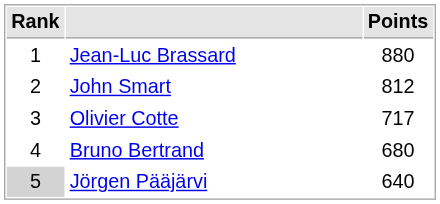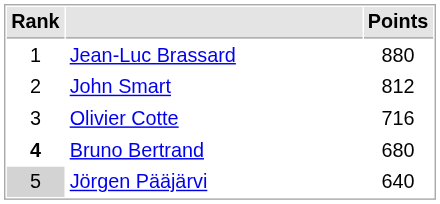Olivier Cotte | Points: 717 -> 716
Bruno Bertrand | Rank: normal -> bold
